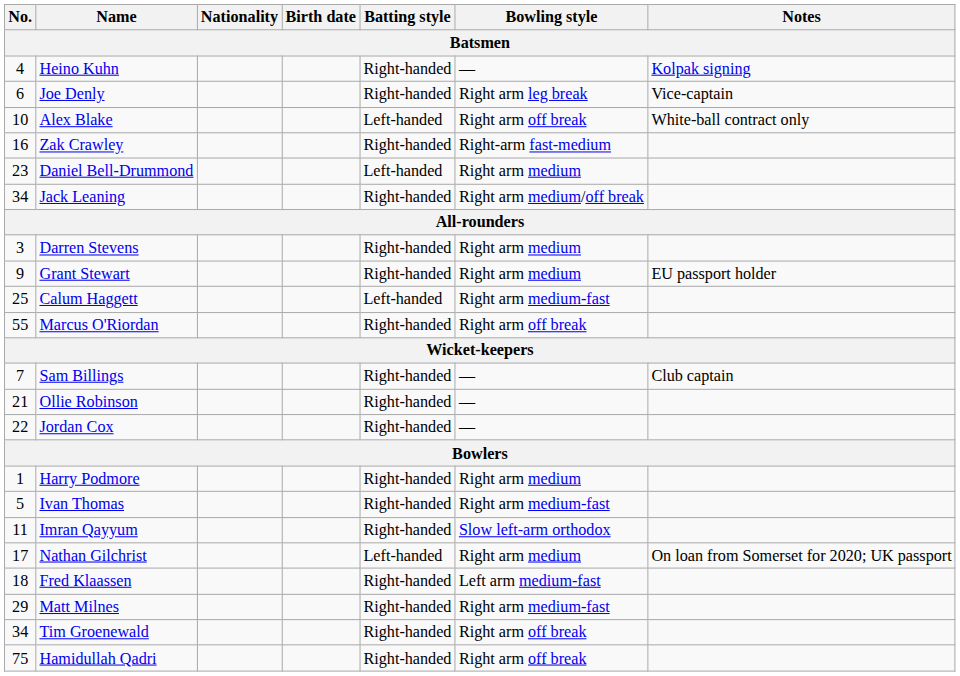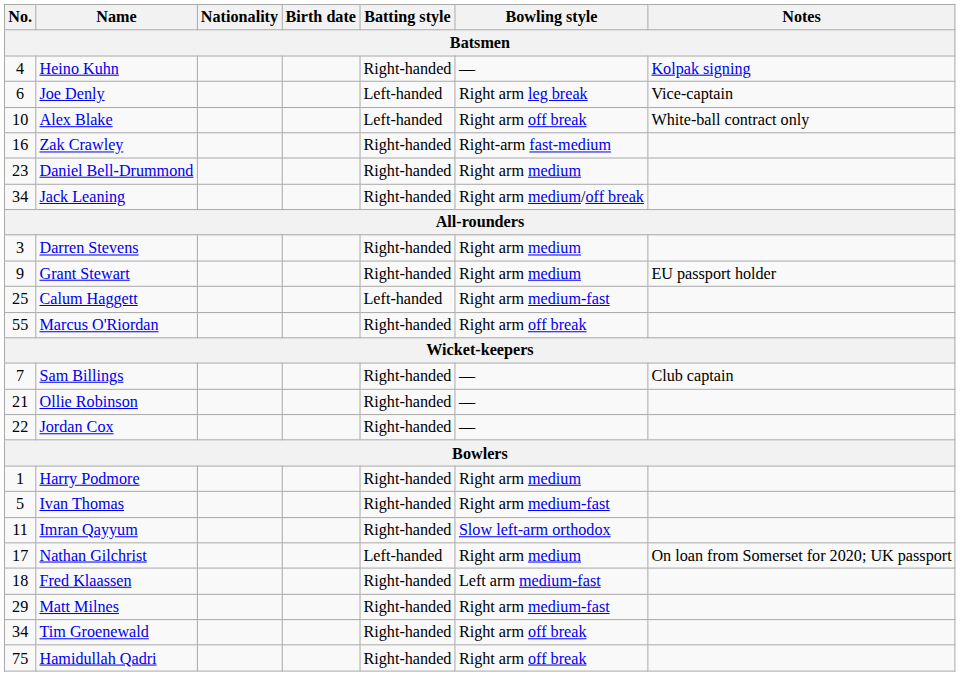Joe Denly | Batting style: Right-handed -> Left-handed
Daniel Bell-Drummond | Batting style: Left-handed -> Right-handed
